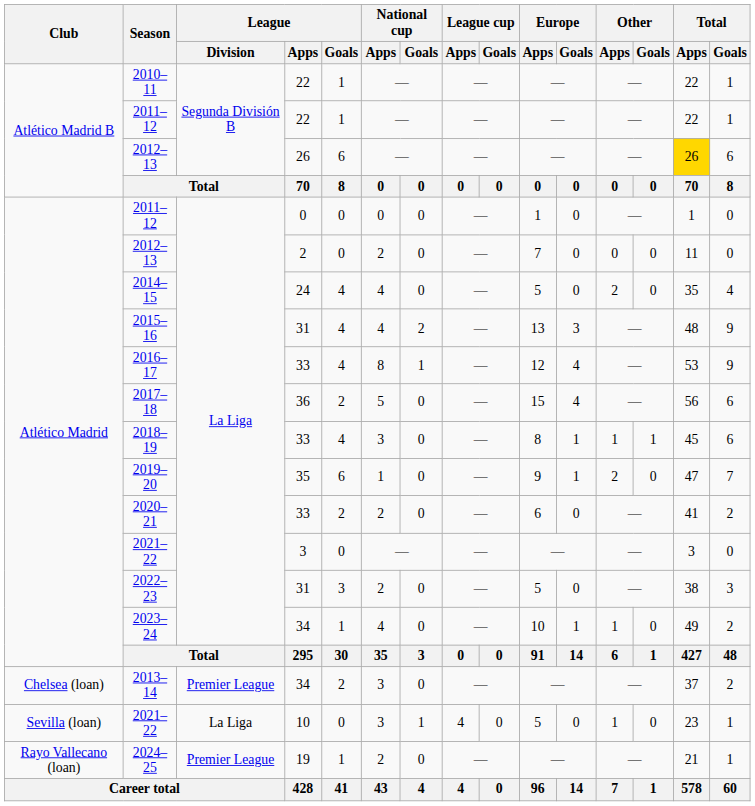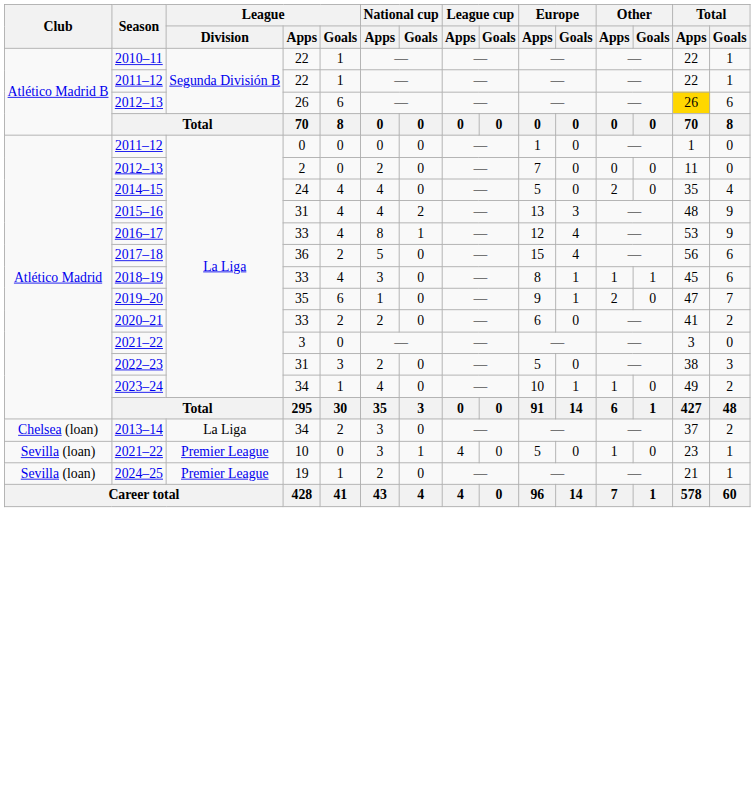2013–14 | League / Division: Premier League -> La Liga
2021–22 / 10 | League / Division: La Liga -> Premier League
2024–25 | Club: Rayo Vallecano (loan) -> Sevilla (loan)
